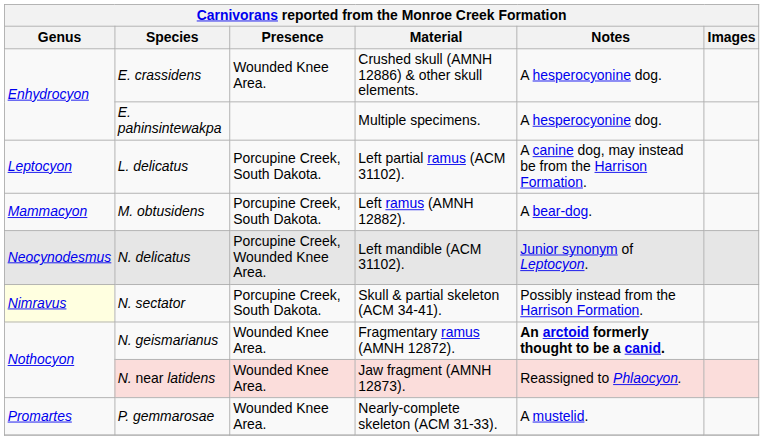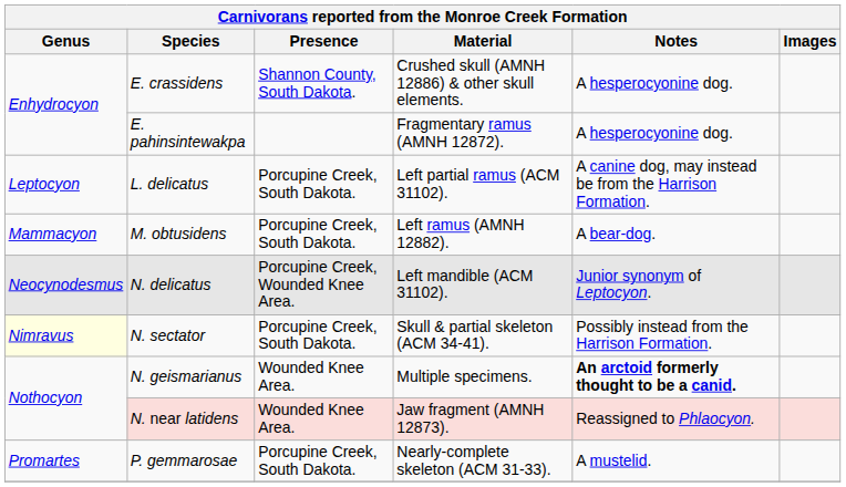E. crassidens | Presence: Wounded Knee Area. -> Shannon County, South Dakota.
E. pahinsintewakpa | Material: Multiple specimens. -> Fragmentary ramus (AMNH 12872).
N. geismarianus | Material: Fragmentary ramus (AMNH 12872). -> Multiple specimens.
P. gemmarosae | Presence: Wounded Knee Area. -> Porcupine Creek, South Dakota.
